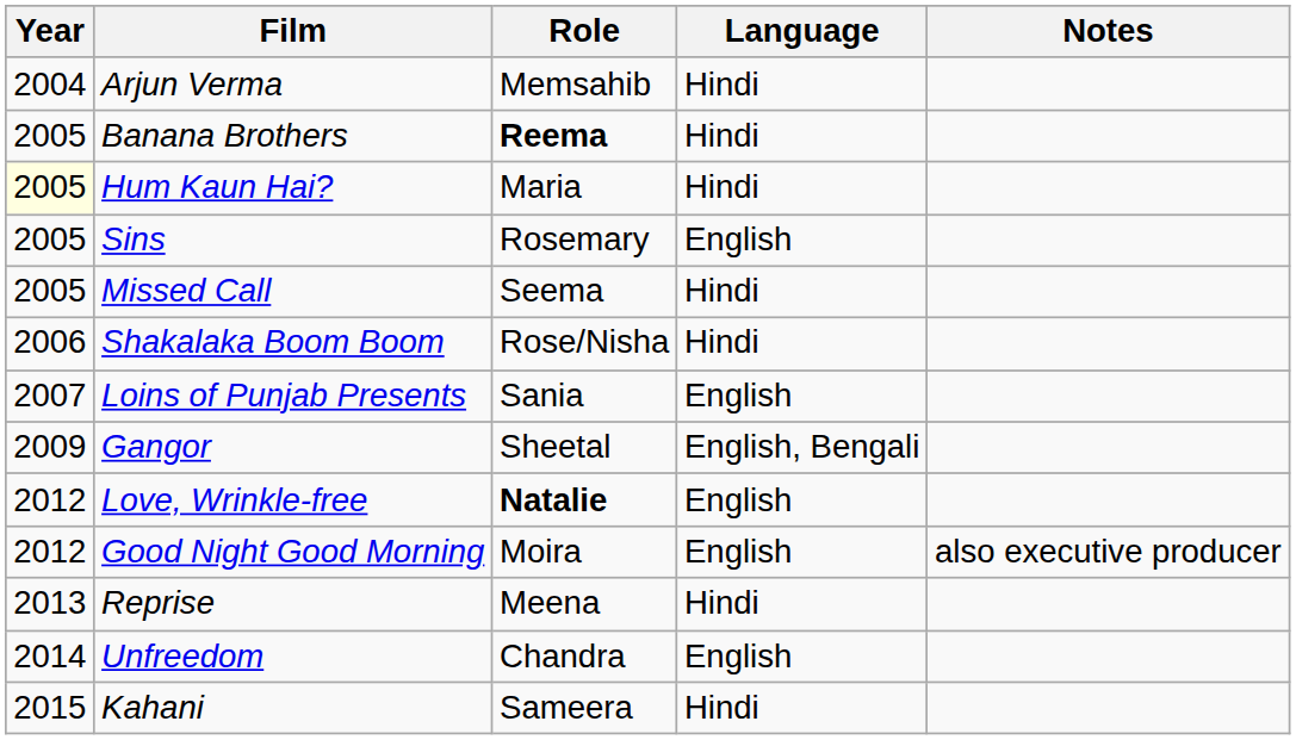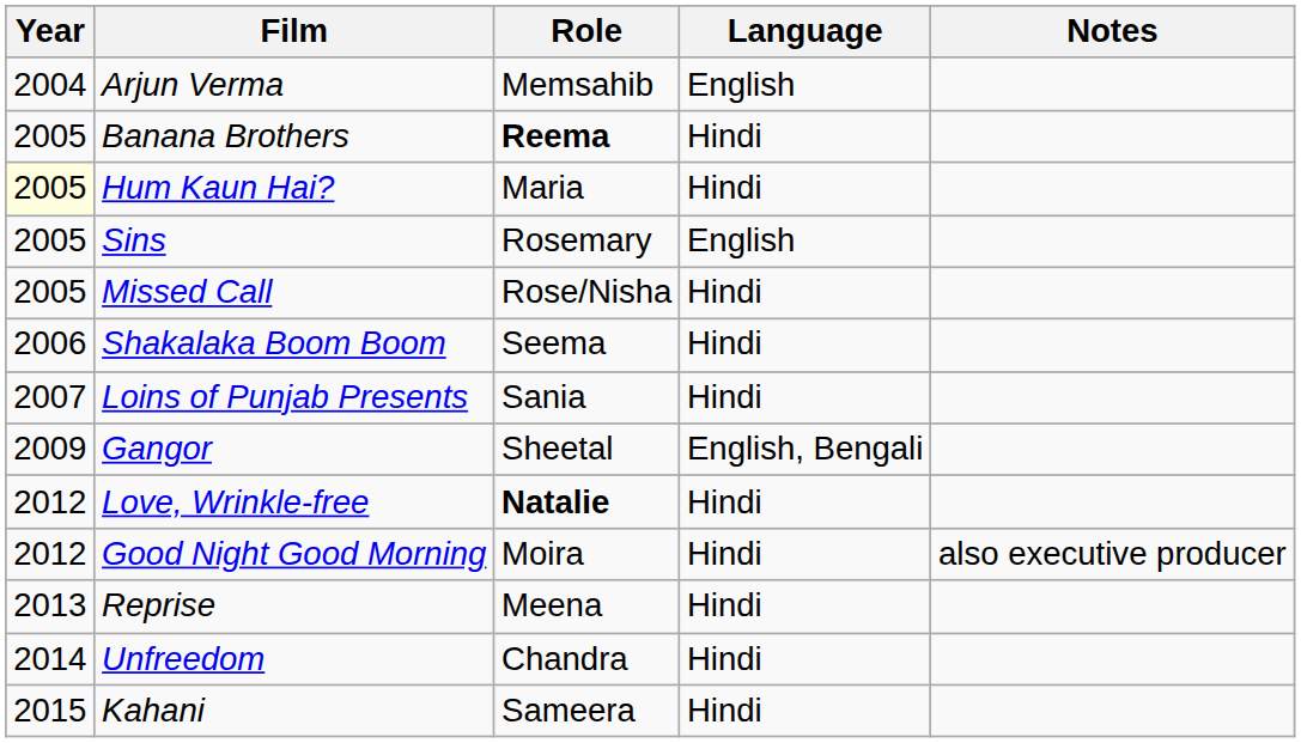Arjun Verma | Language: Hindi -> English
Missed Call | Role: Seema -> Rose/Nisha
Shakalaka Boom Boom | Role: Rose/Nisha -> Seema
Loins of Punjab Presents | Language: English -> Hindi
Love, Wrinkle-free | Language: English -> Hindi
Good Night Good Morning | Language: English -> Hindi
Unfreedom | Language: English -> Hindi
